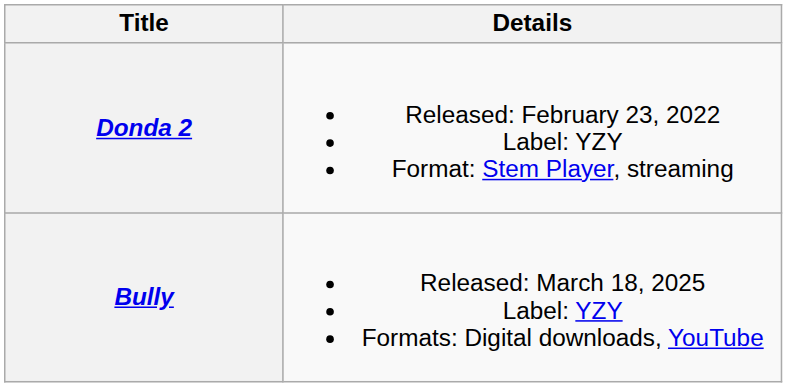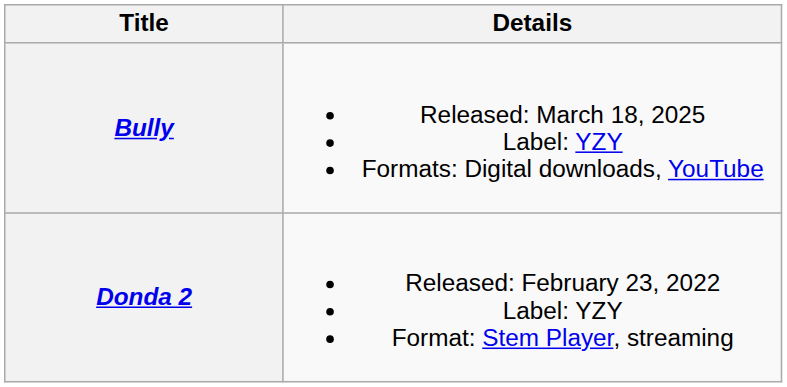rows swapped: Donda 2 <-> Bully
